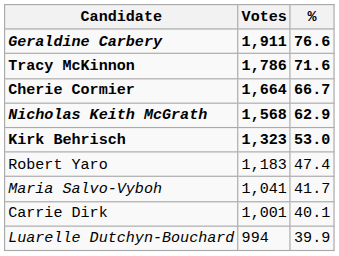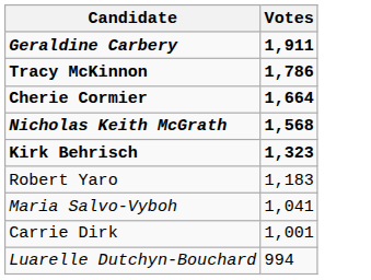- column: % | 76.6 | 71.6 | 66.7 | 62.9 | 53.0 | 47.4 | 41.7 | 40.1 | 39.9
